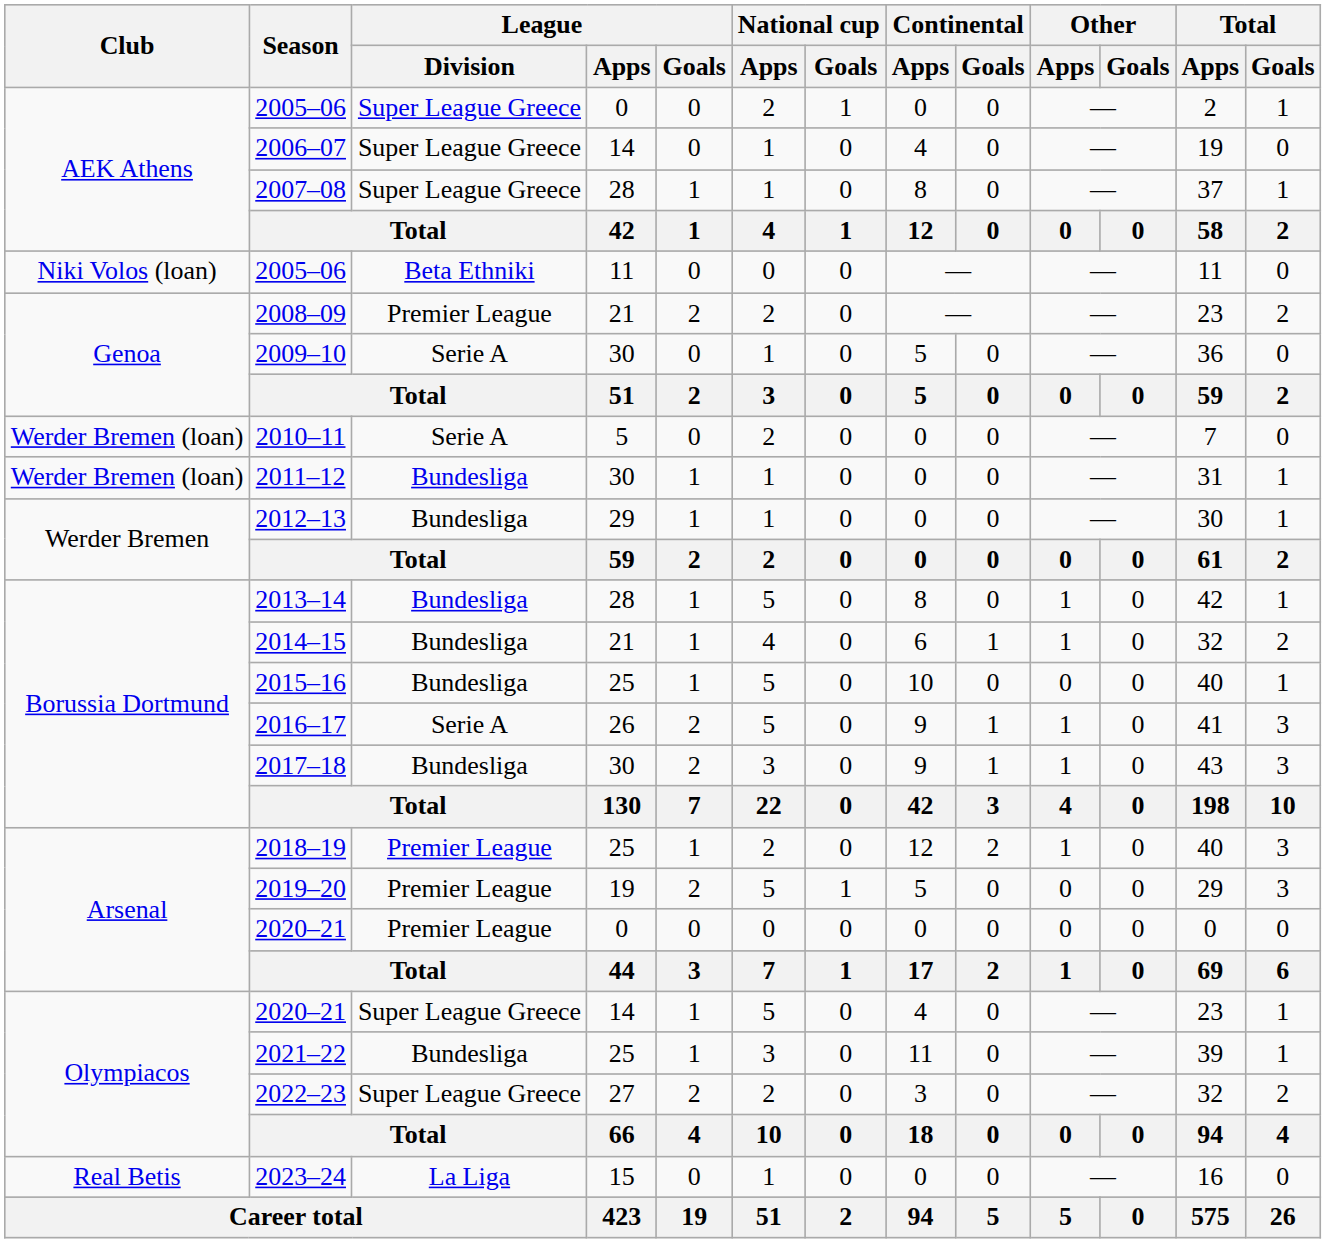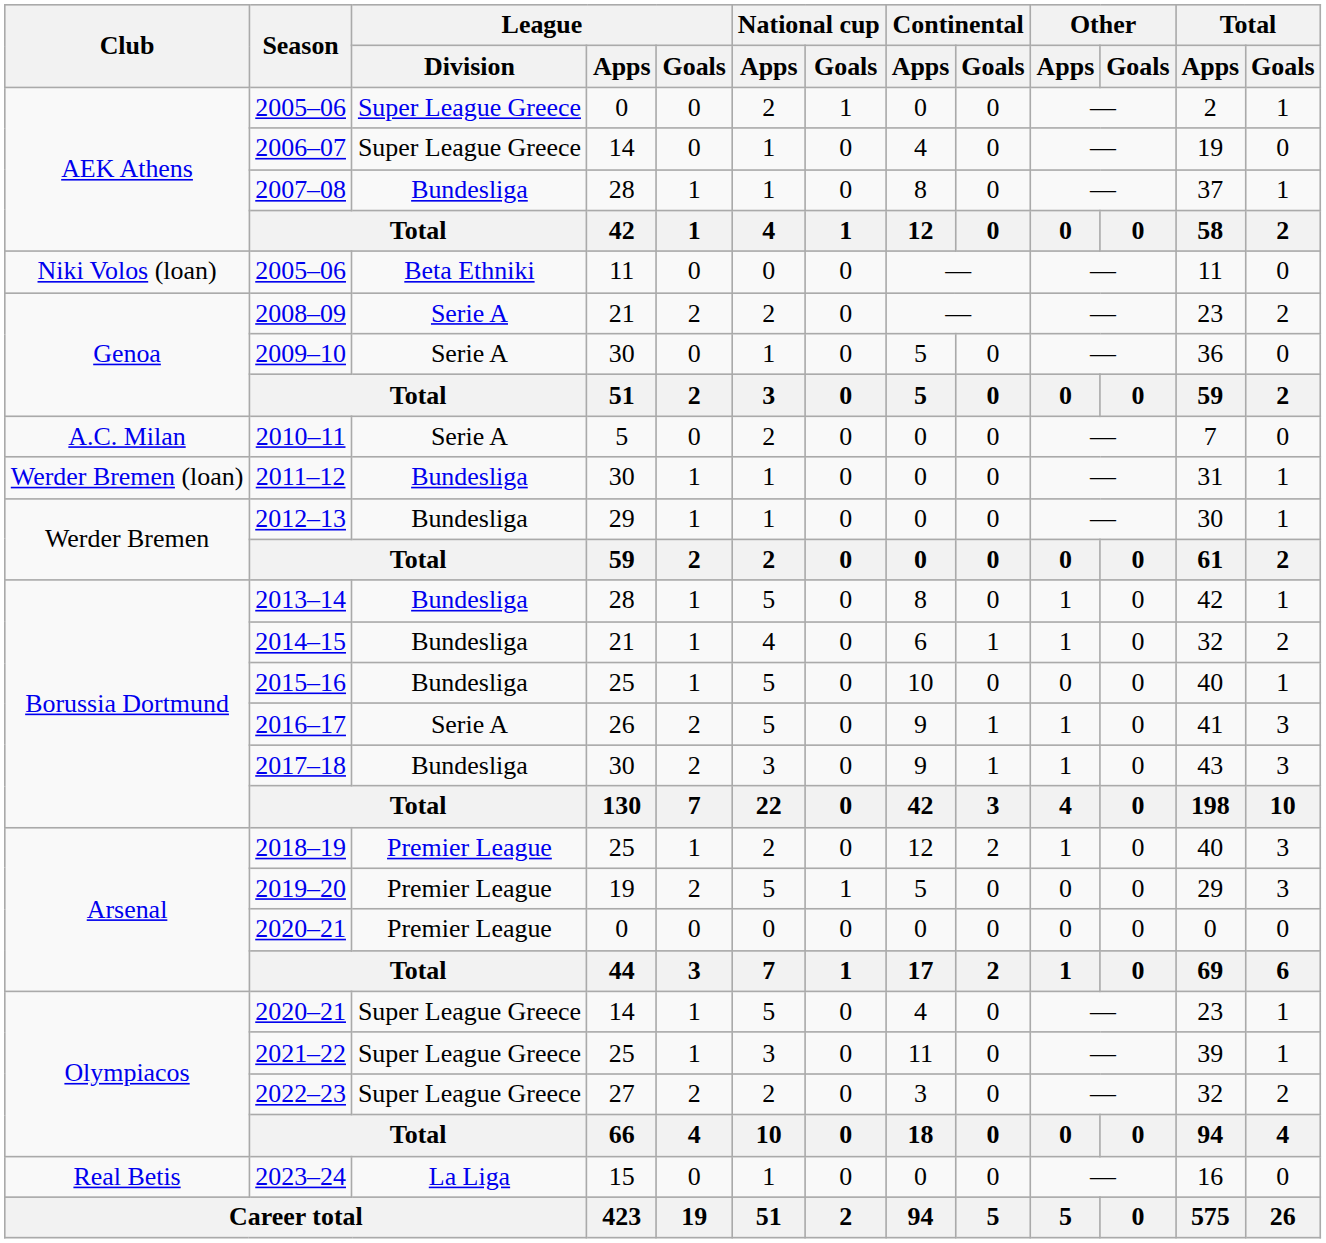2007–08 | League / Division: Super League Greece -> Bundesliga
2008–09 | League / Division: Premier League -> Serie A
2010–11 | Club: Werder Bremen (loan) -> A.C. Milan
2021–22 | League / Division: Bundesliga -> Super League Greece
